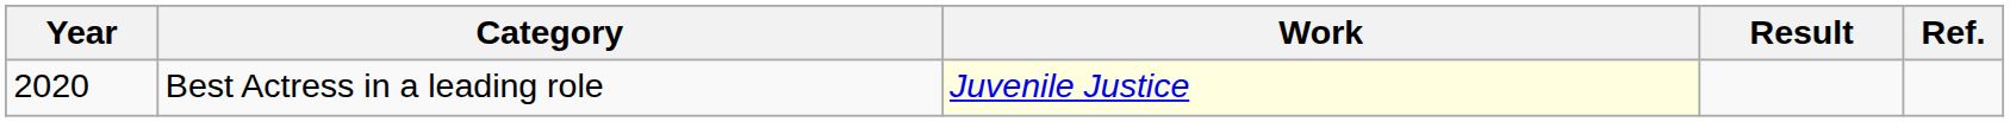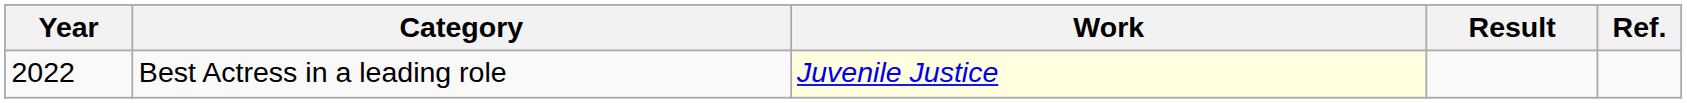Best Actress in a leading role | Year: 2020 -> 2022
